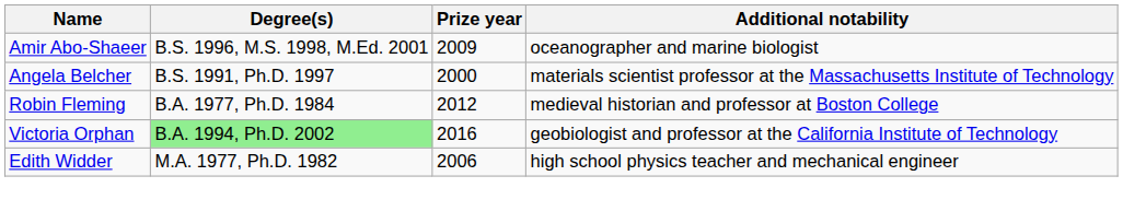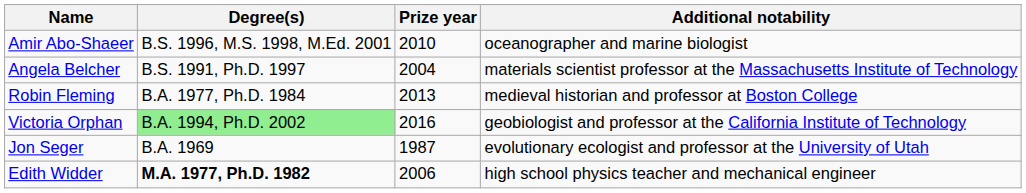Amir Abo-Shaeer | Prize year: 2009 -> 2010
Angela Belcher | Prize year: 2000 -> 2004
Robin Fleming | Prize year: 2012 -> 2013
+ row: Jon Seger | B.A. 1969 | 1987 | evolutionary ecologist and professor at the University of Utah
Edith Widder | Degree(s): normal -> bold
